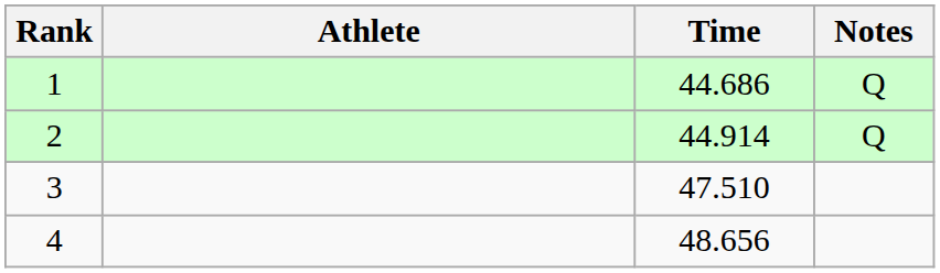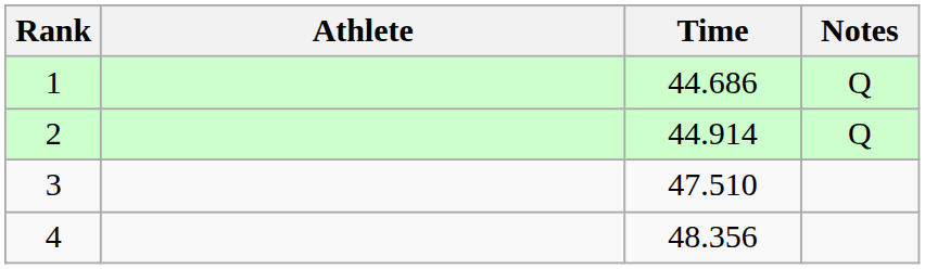4 | Time: 48.656 -> 48.356
